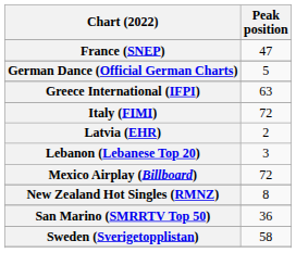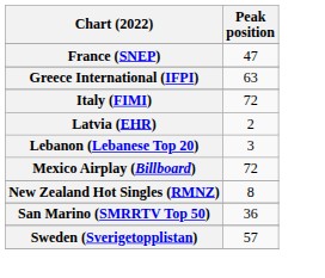- row: German Dance (Official German Charts) | 5
Sweden (Sverigetopplistan) | Peak position: 58 -> 57
